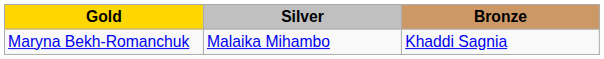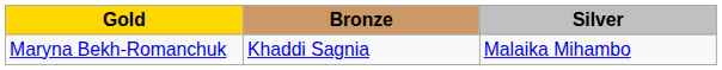columns swapped: Silver <-> Bronze
